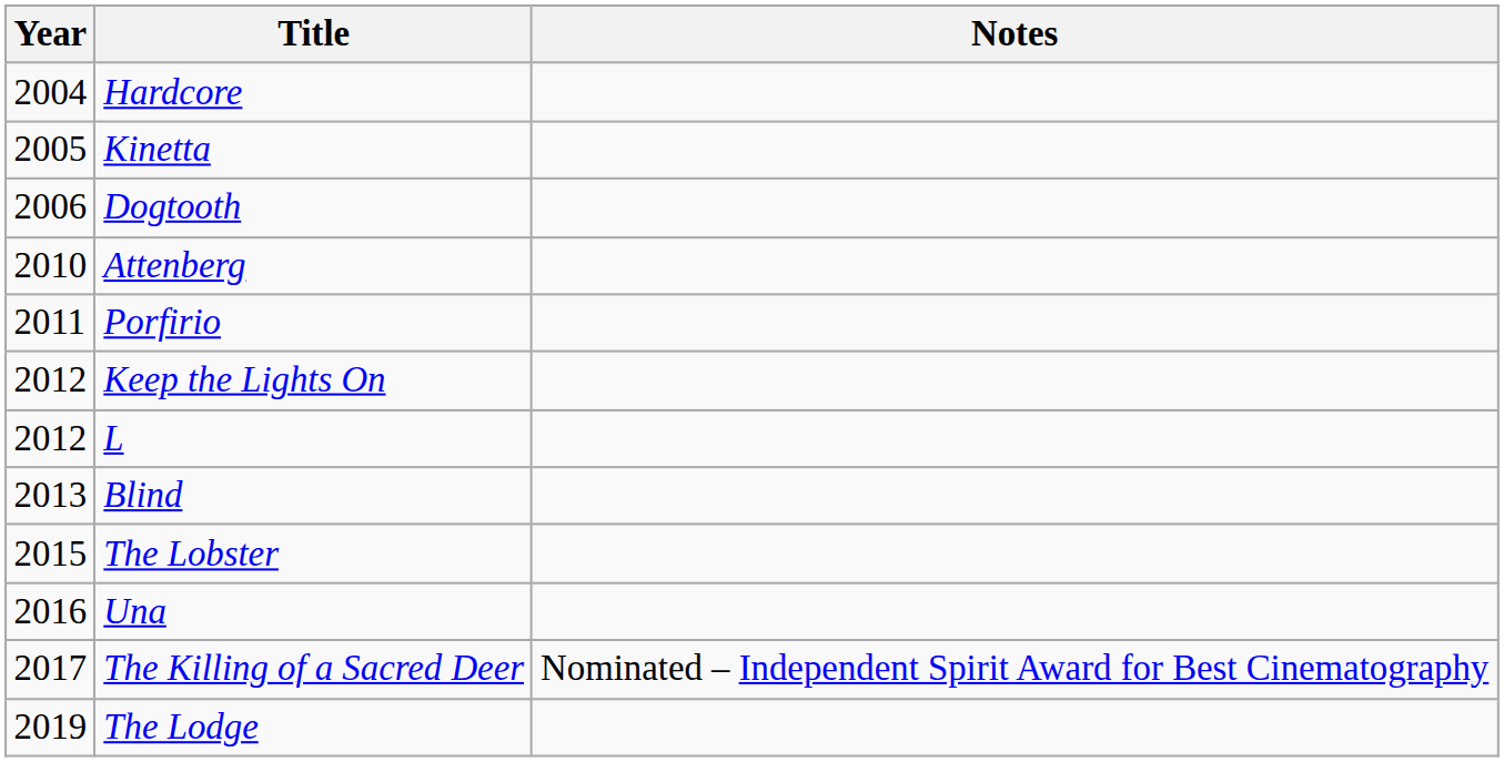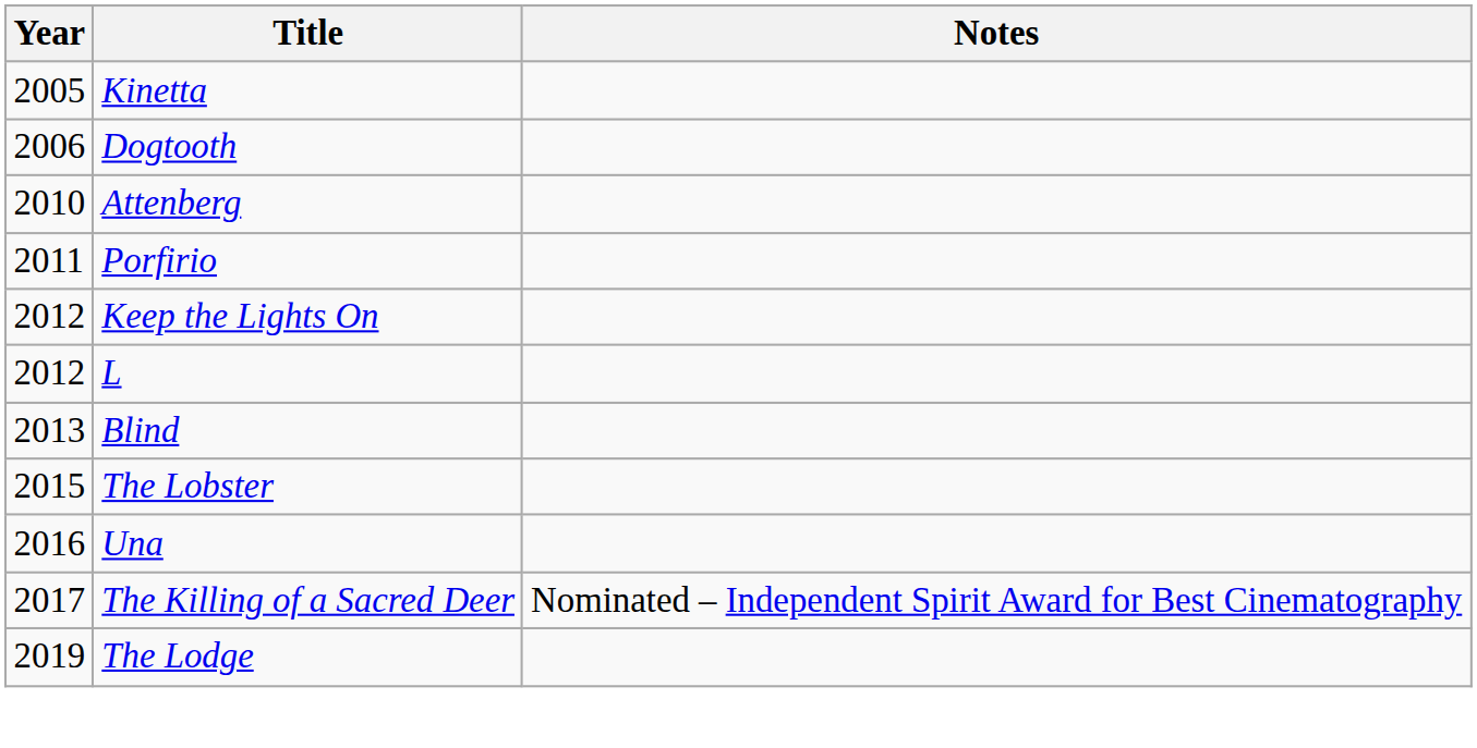- row: 2004 | Hardcore
